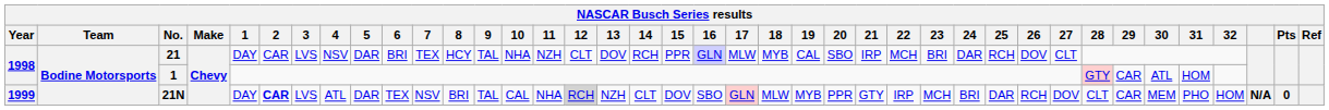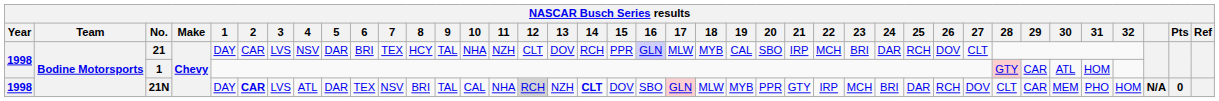21N | Year: 1999 -> 1998
21N | 14: normal -> bold
